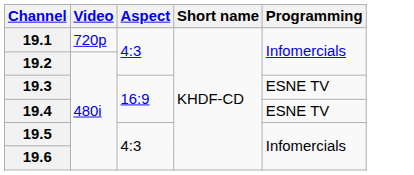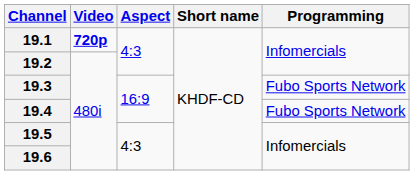19.1 | Video: normal -> bold
19.3 | Programming: ESNE TV -> Fubo Sports Network
19.4 | Programming: ESNE TV -> Fubo Sports Network
